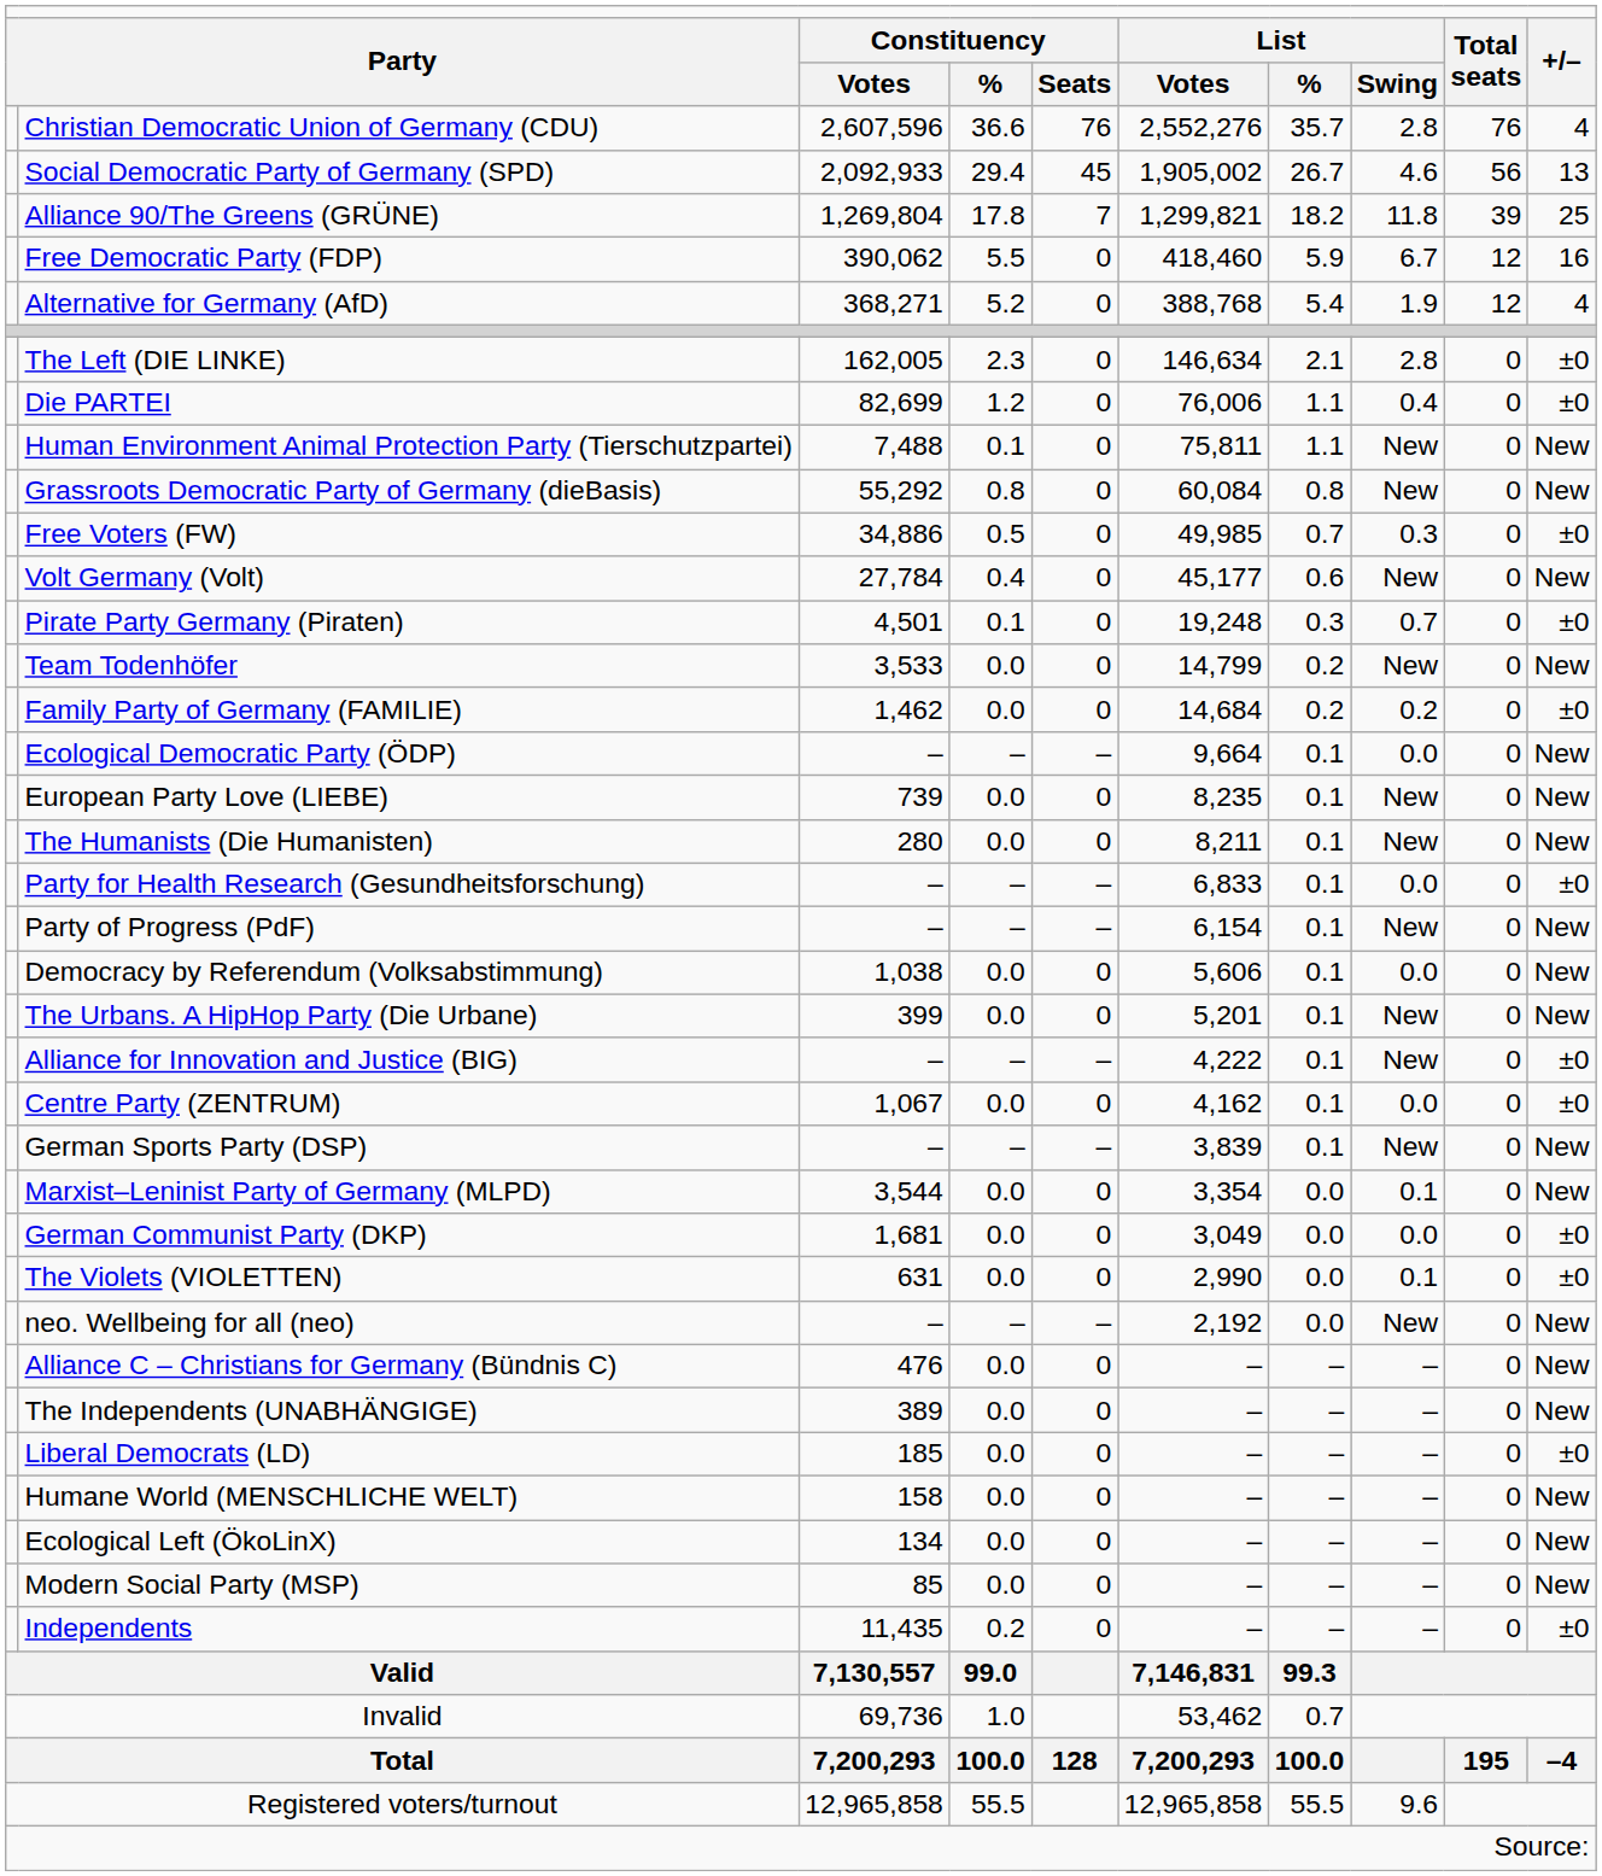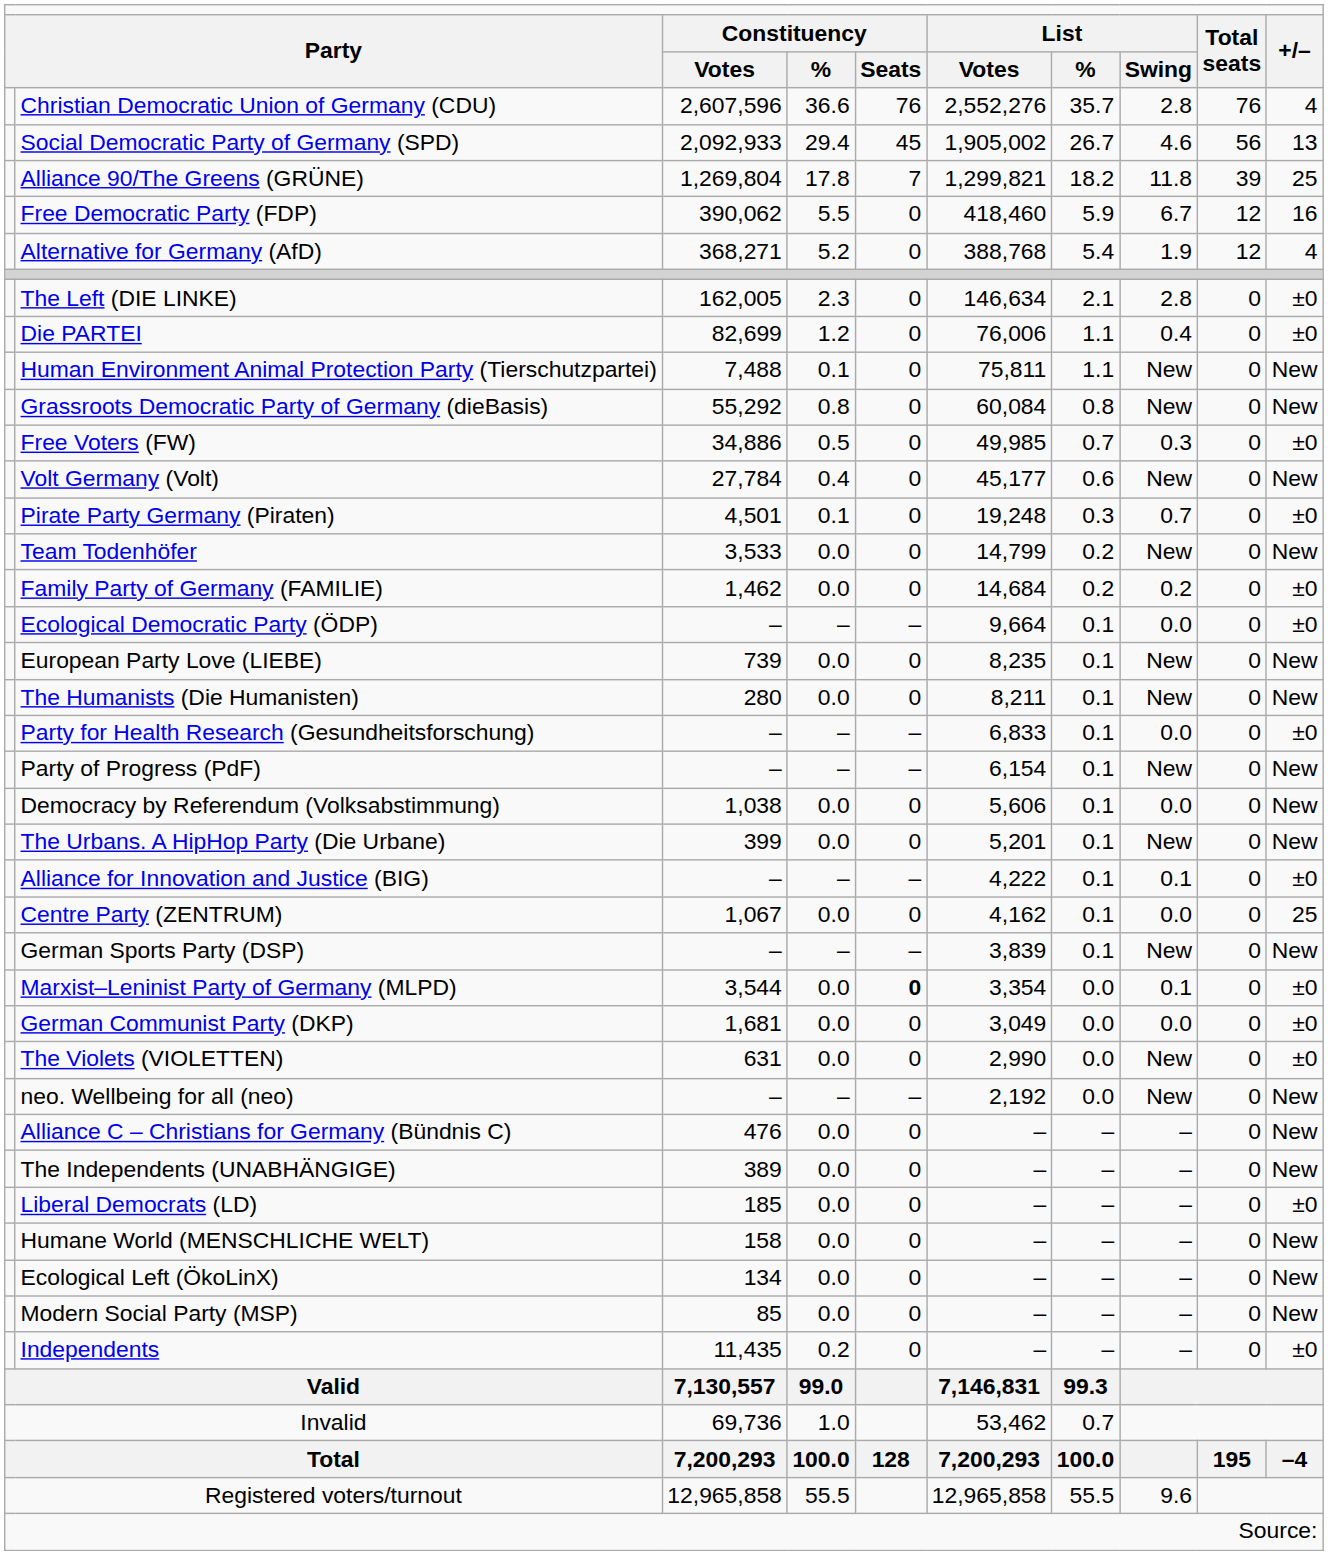Ecological Democratic Party (ÖDP) | column 10: New -> ±0
Alliance for Innovation and Justice (BIG) | column 8: New -> 0.1
Centre Party (ZENTRUM) | column 10: ±0 -> 25
Marxist–Leninist Party of Germany (MLPD) | column 5: normal -> bold
Marxist–Leninist Party of Germany (MLPD) | column 10: New -> ±0
The Violets (VIOLETTEN) | column 8: 0.1 -> New
